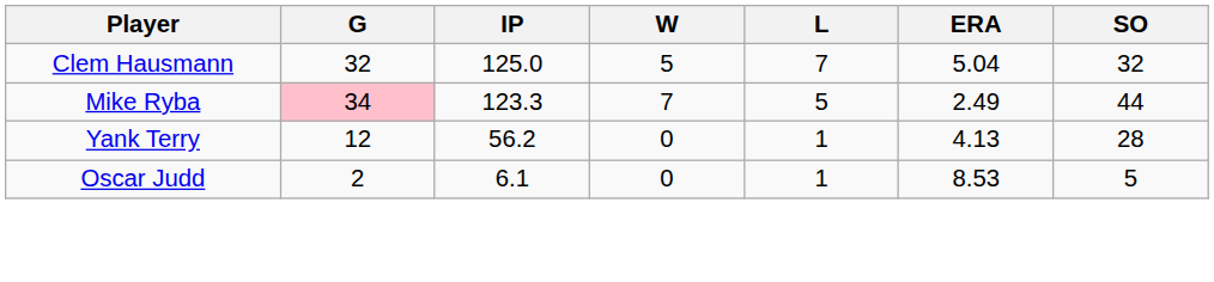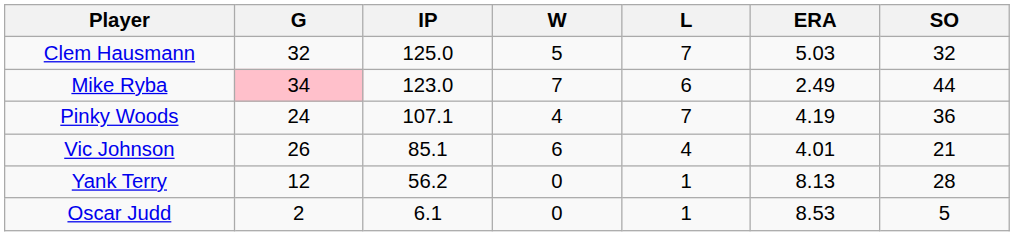Clem Hausmann | ERA: 5.04 -> 5.03
Mike Ryba | IP: 123.3 -> 123.0
Mike Ryba | L: 5 -> 6
+ row: Pinky Woods | 24 | 107.1 | 4 | 7 | 4.19 | 36
+ row: Vic Johnson | 26 | 85.1 | 6 | 4 | 4.01 | 21
Yank Terry | ERA: 4.13 -> 8.13
